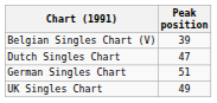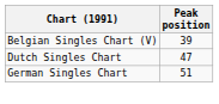- row: UK Singles Chart | 49
